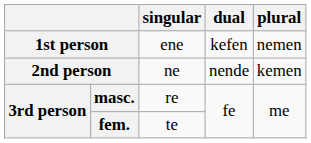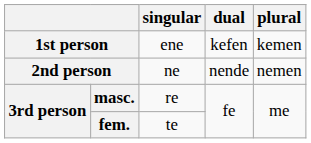1st person | plural: nemen -> kemen
2nd person | plural: kemen -> nemen
